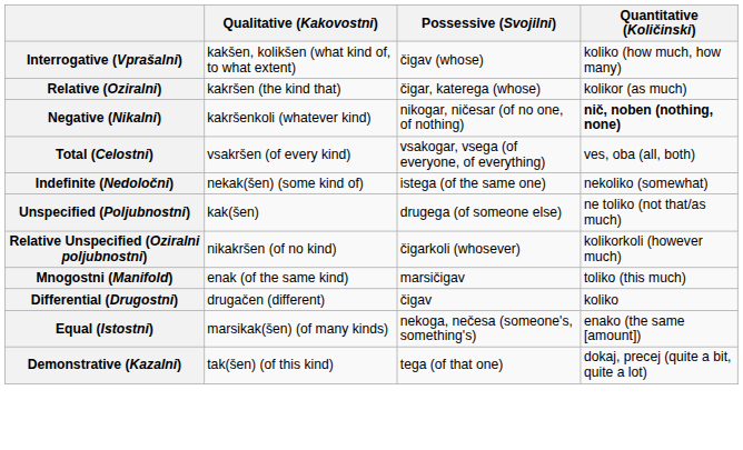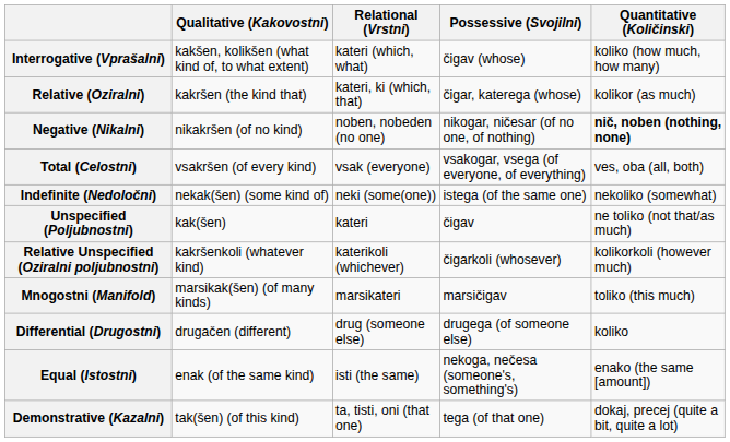+ column: Relational (Vrstni) | kateri (which, what) | kateri, ki (which, that) | noben, nobeden (no one) | vsak (everyone) | neki (some(one)) | kateri | katerikoli (whichever) | marsikateri | drug (someone else) | isti (the same) | ta, tisti, oni (that one)
Negative (Nikalni) | Qualitative (Kakovostni): kakršenkoli (whatever kind) -> nikakršen (of no kind)
Unspecified (Poljubnostni) | Possessive (Svojilni): drugega (of someone else) -> čigav
Relative Unspecified (Oziralni poljubnostni) | Qualitative (Kakovostni): nikakršen (of no kind) -> kakršenkoli (whatever kind)
Mnogostni (Manifold) | Qualitative (Kakovostni): enak (of the same kind) -> marsikak(šen) (of many kinds)
Differential (Drugostni) | Possessive (Svojilni): čigav -> drugega (of someone else)
Equal (Istostni) | Qualitative (Kakovostni): marsikak(šen) (of many kinds) -> enak (of the same kind)
